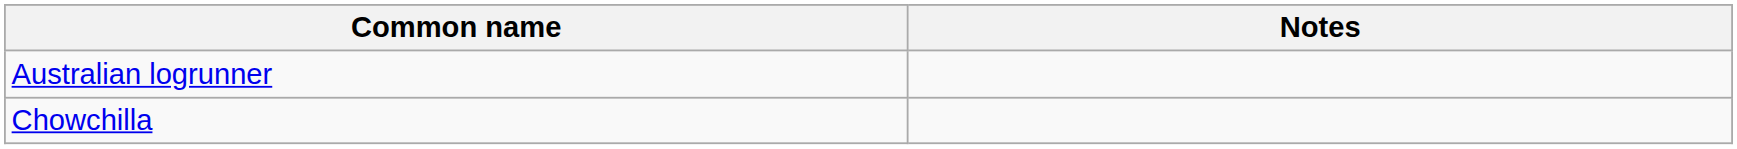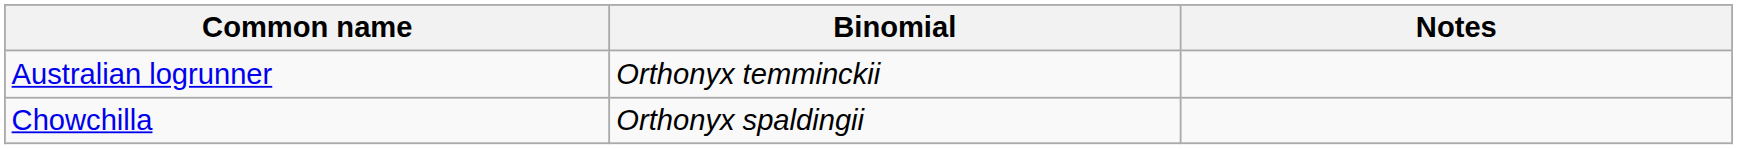+ column: Binomial | Orthonyx temminckii | Orthonyx spaldingii
